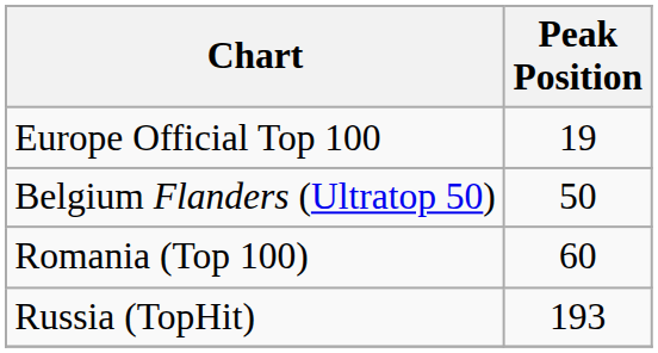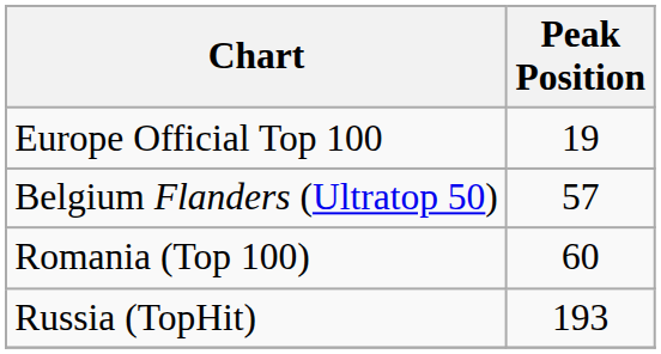Belgium Flanders (Ultratop 50) | Peak Position: 50 -> 57
